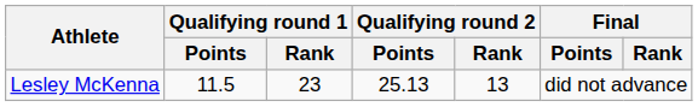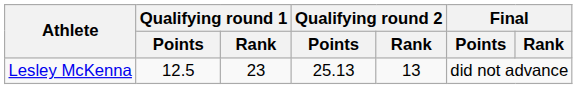Lesley McKenna | Qualifying round 1 / Points: 11.5 -> 12.5
